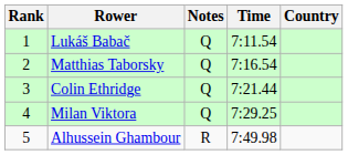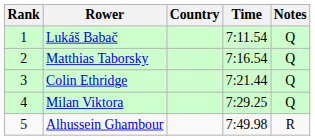columns swapped: Country <-> Notes
